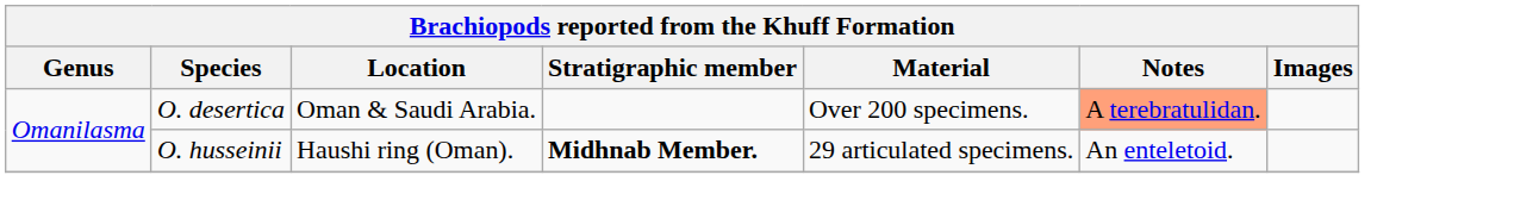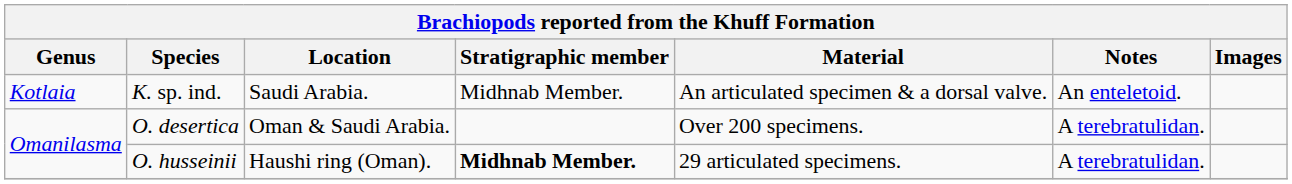+ row: Kotlaia | K. sp. ind. | Saudi Arabia. | Midhnab Member. | An articulated specimen & a dorsal valve. | An enteletoid.
O. desertica | Notes: lightsalmon background -> no background
O. husseinii | Notes: An enteletoid. -> A terebratulidan.
